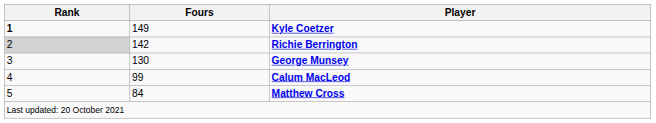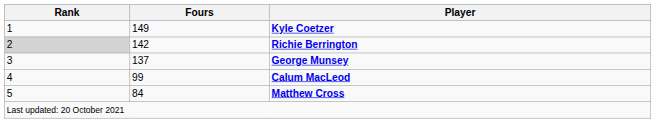Kyle Coetzer | Rank: bold -> normal
George Munsey | Fours: 130 -> 137
